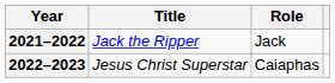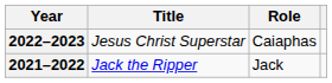rows swapped: 2021–2022 <-> 2022–2023
